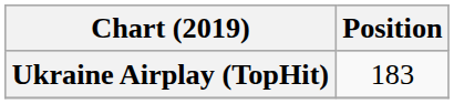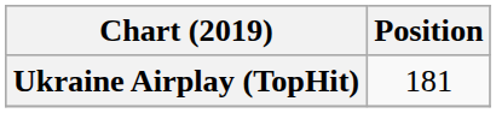Ukraine Airplay (TopHit) | Position: 183 -> 181
